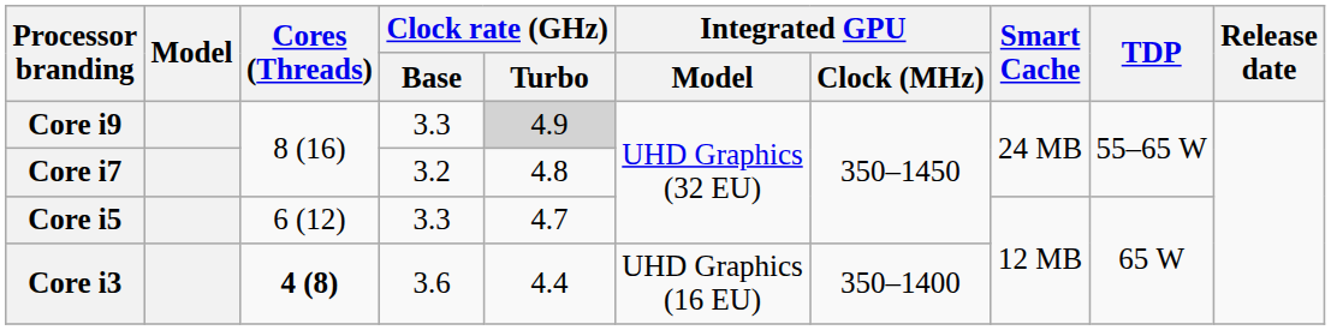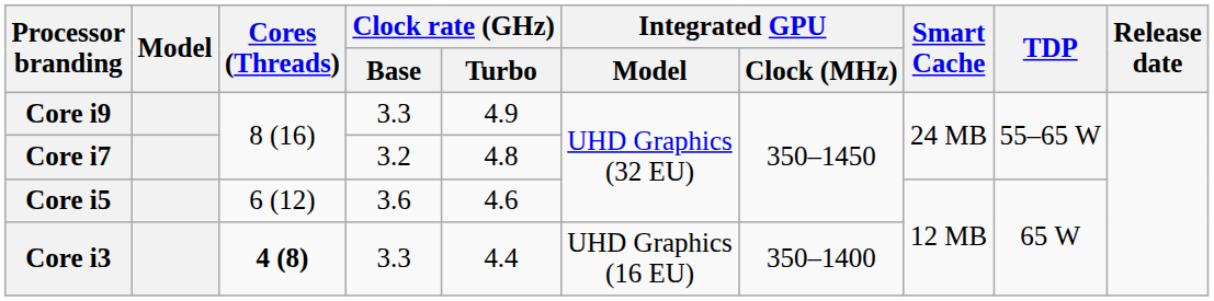Core i9 | Clock rate (GHz) / Turbo: lightgrey background -> no background
Core i5 | Clock rate (GHz) / Base: 3.3 -> 3.6
Core i5 | Clock rate (GHz) / Turbo: 4.7 -> 4.6
Core i3 | Clock rate (GHz) / Base: 3.6 -> 3.3
